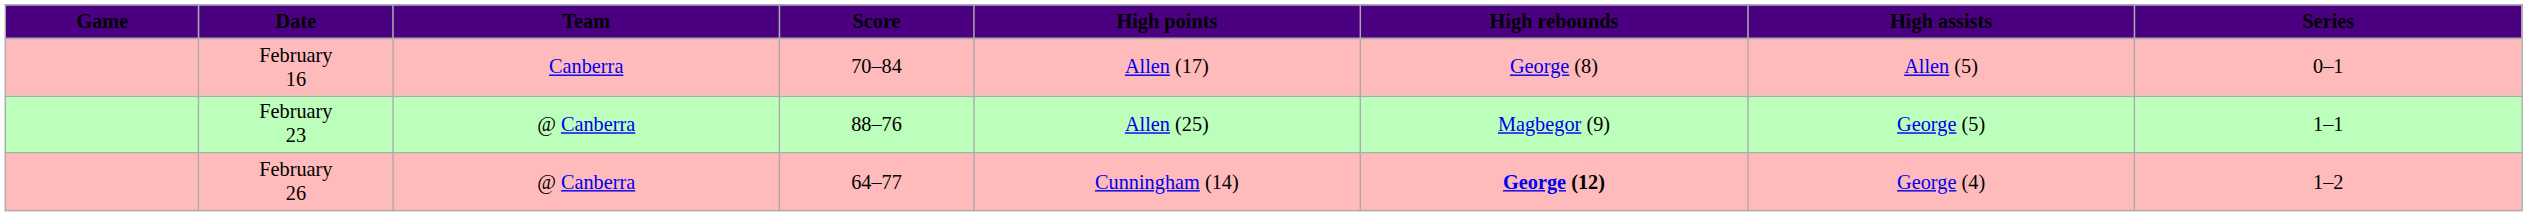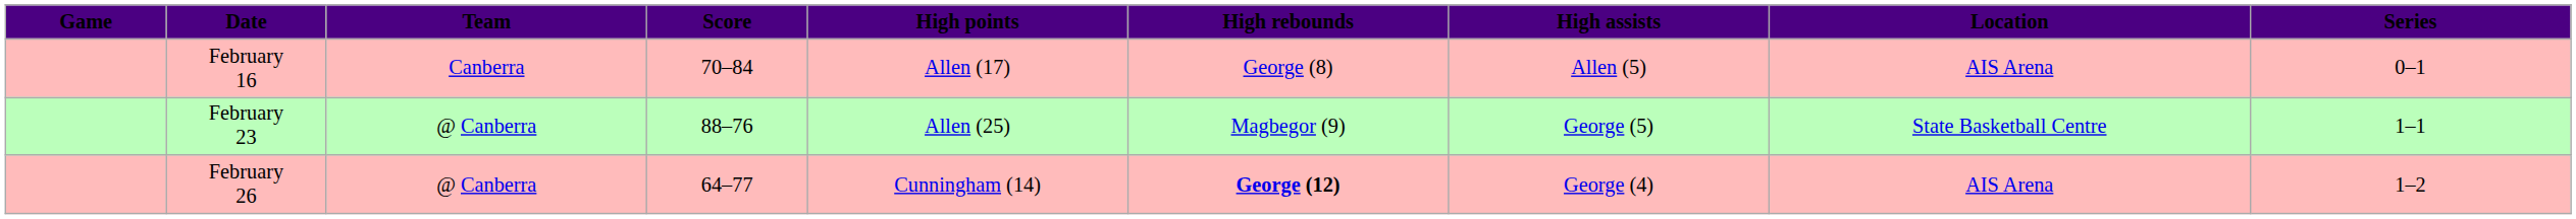+ column: Location | AIS Arena | State Basketball Centre | AIS Arena
